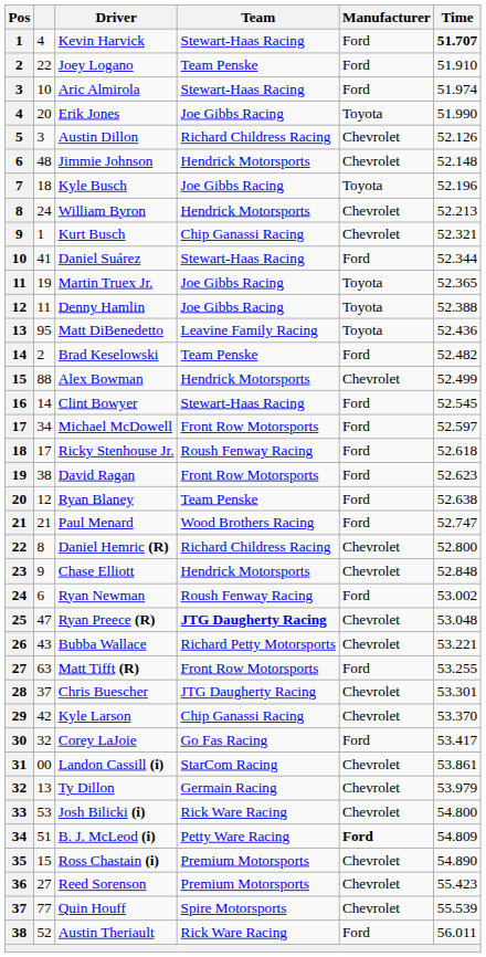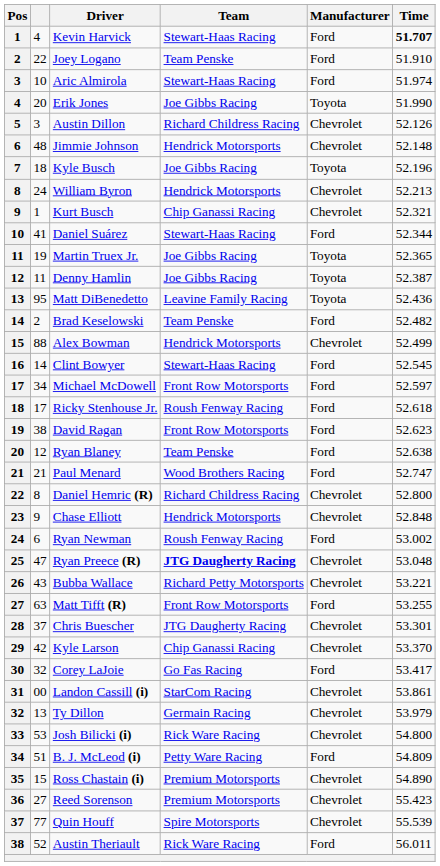Denny Hamlin | Time: 52.388 -> 52.387
B. J. McLeod (i) | Manufacturer: bold -> normal
